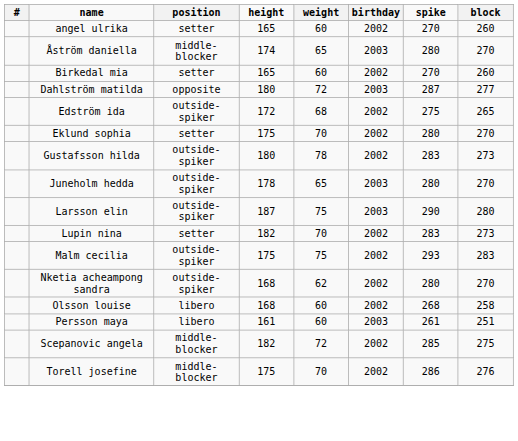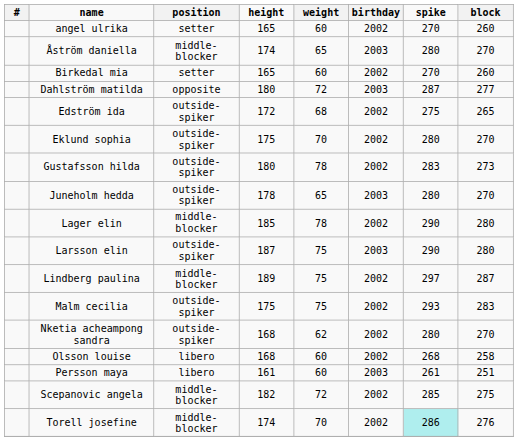Eklund sophia | position: setter -> outside-spiker
+ row: Lager elin | middle-blocker | 185 | 78 | 2002 | 290 | 280
+ row: Lindberg paulina | middle-blocker | 189 | 75 | 2002 | 297 | 287
- row: Lupin nina | setter | 182 | 70 | 2002 | 283 | 273
Torell josefine | height: 175 -> 174
Torell josefine | spike: no background -> paleturquoise background
